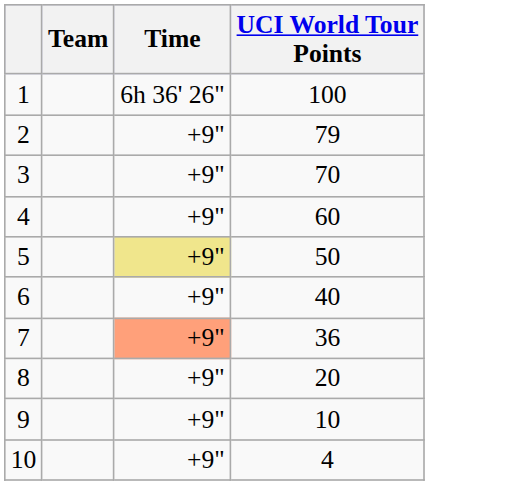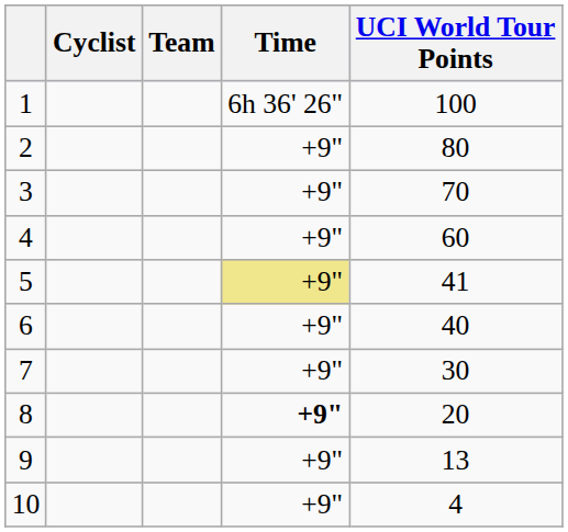+ column: Cyclist
2 | UCI World Tour Points: 79 -> 80
5 | UCI World Tour Points: 50 -> 41
7 | Time: lightsalmon background -> no background
7 | UCI World Tour Points: 36 -> 30
8 | Time: normal -> bold
9 | UCI World Tour Points: 10 -> 13
